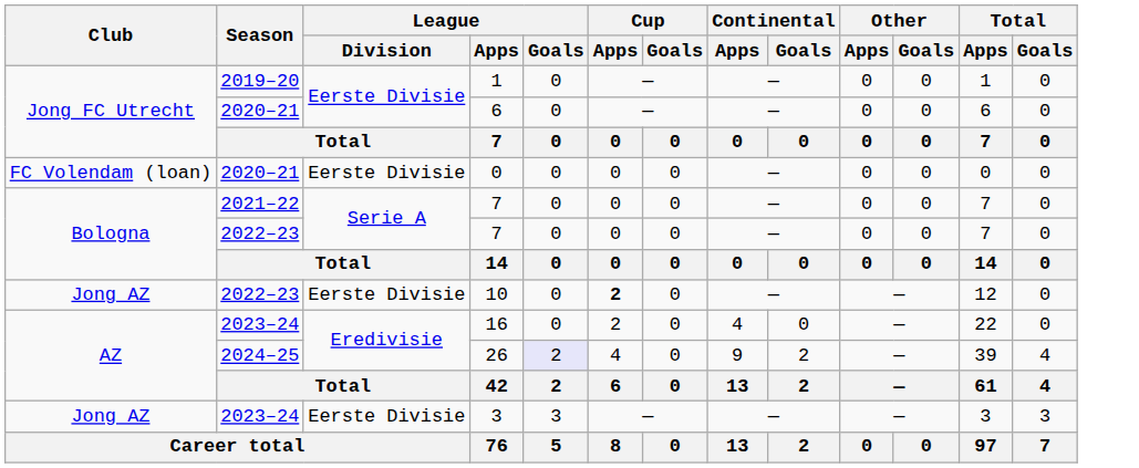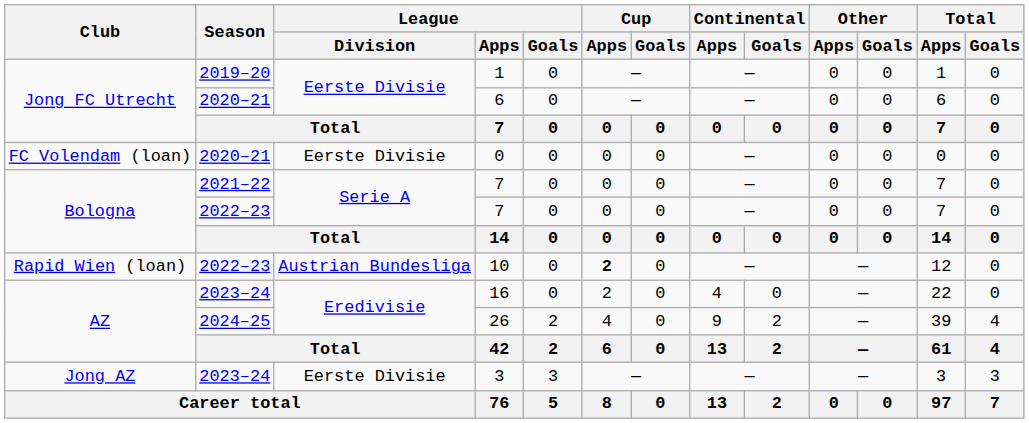10 | Club: Jong AZ -> Rapid Wien (loan)
10 | League / Division: Eerste Divisie -> Austrian Bundesliga
26 | League / Goals: lavender background -> no background
